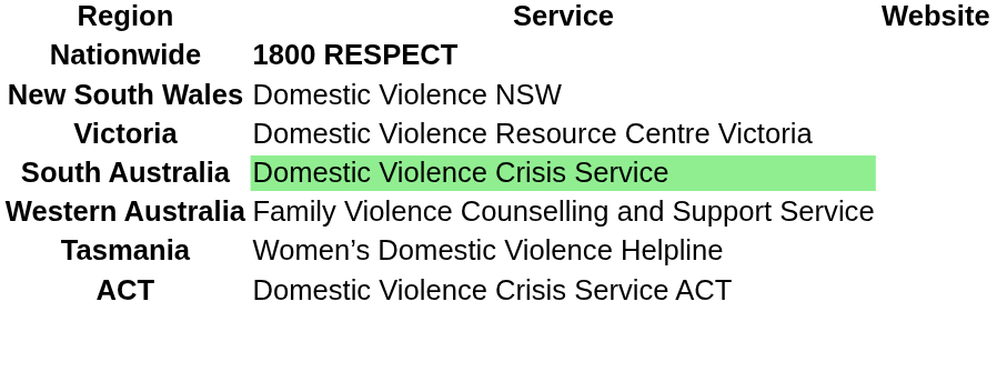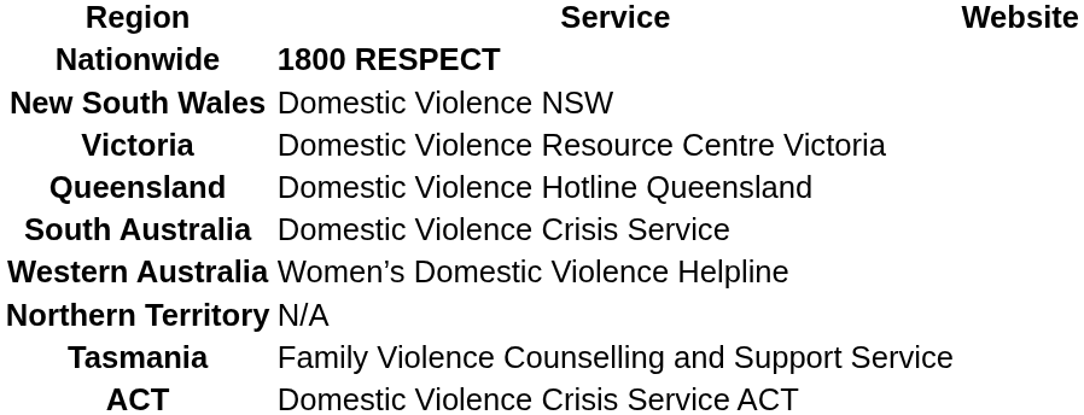+ row: Queensland | Domestic Violence Hotline Queensland
South Australia | Service: lightgreen background -> no background
Western Australia | Service: Family Violence Counselling and Support Service -> Women’s Domestic Violence Helpline
+ row: Northern Territory | N/A
Tasmania | Service: Women’s Domestic Violence Helpline -> Family Violence Counselling and Support Service
